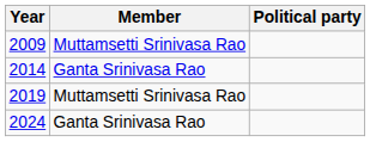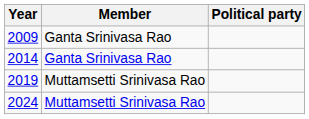2009 | Member: Muttamsetti Srinivasa Rao -> Ganta Srinivasa Rao
2024 | Member: Ganta Srinivasa Rao -> Muttamsetti Srinivasa Rao
